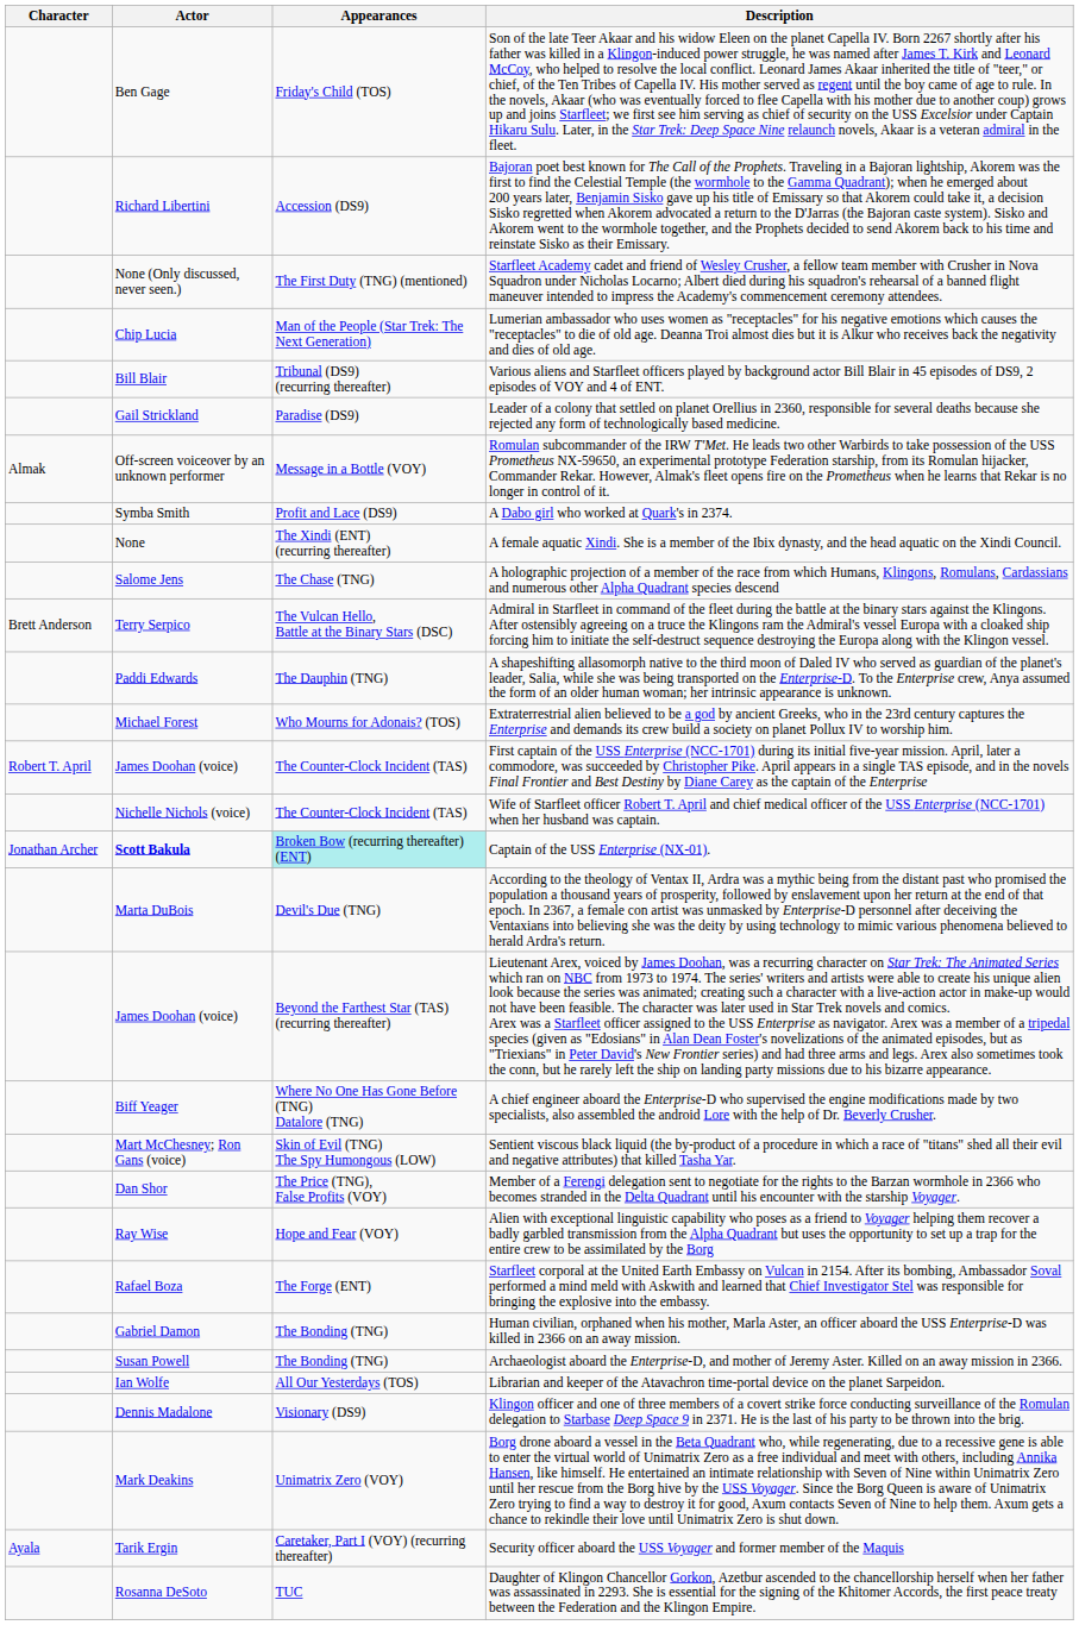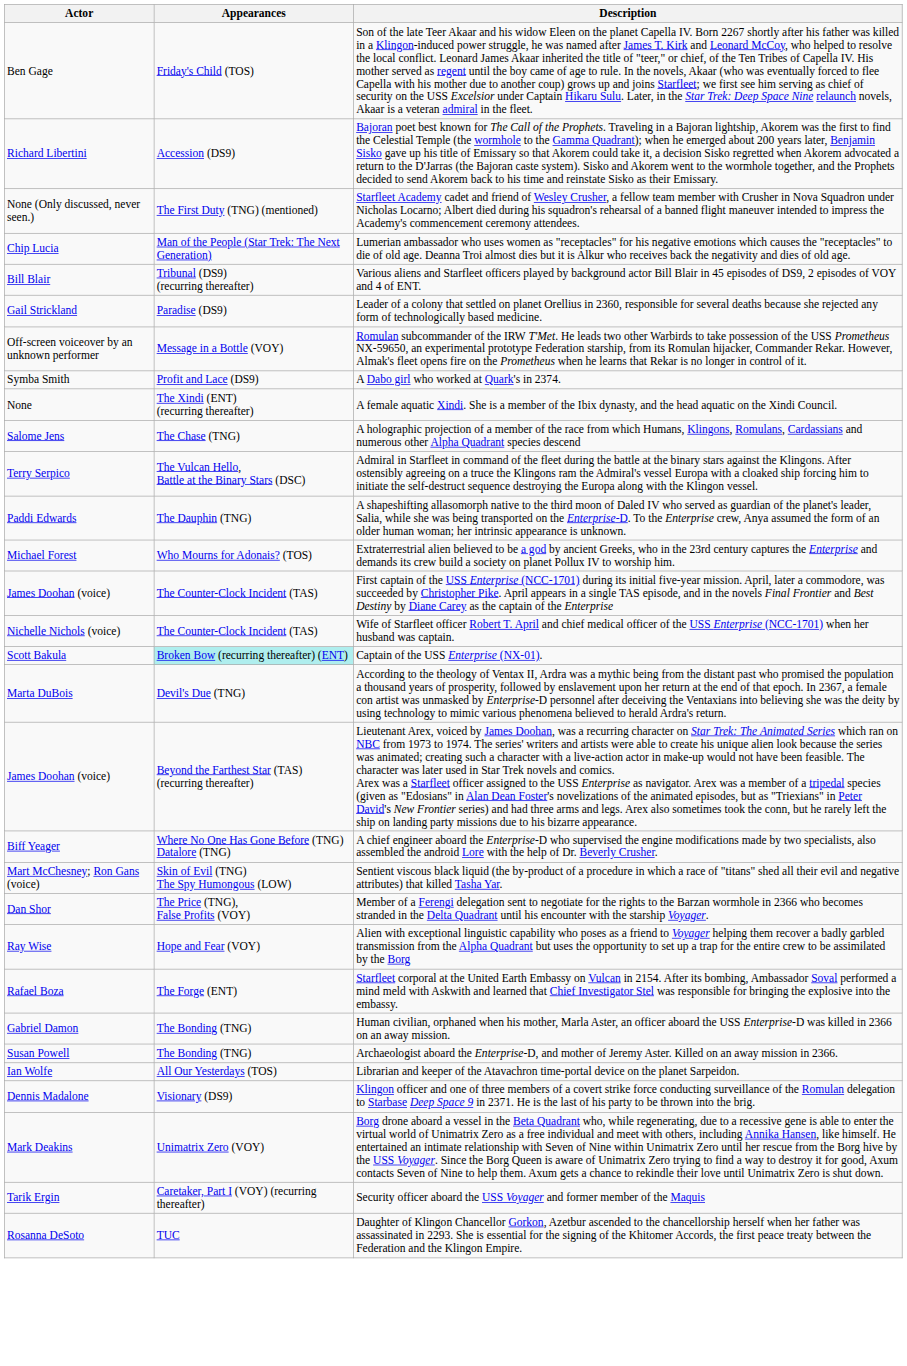- column: Character | Almak | Brett Anderson | Robert T. April | Jonathan Archer | Ayala
Captain of the USS Enterprise (NX-01). | Actor: bold -> normal
